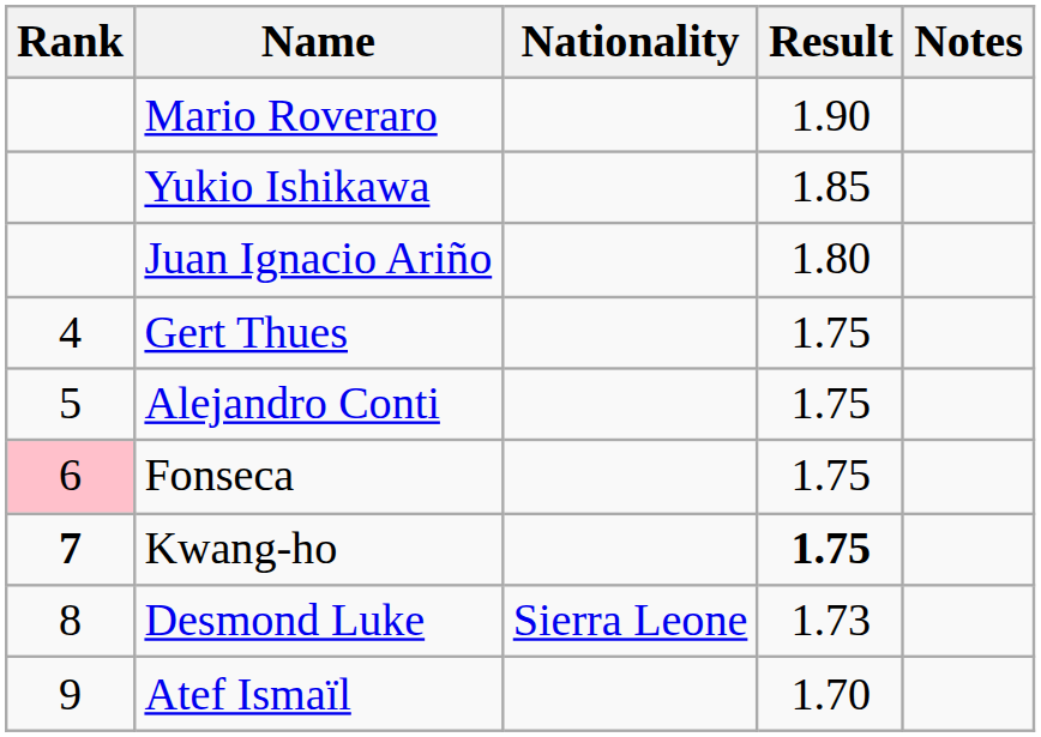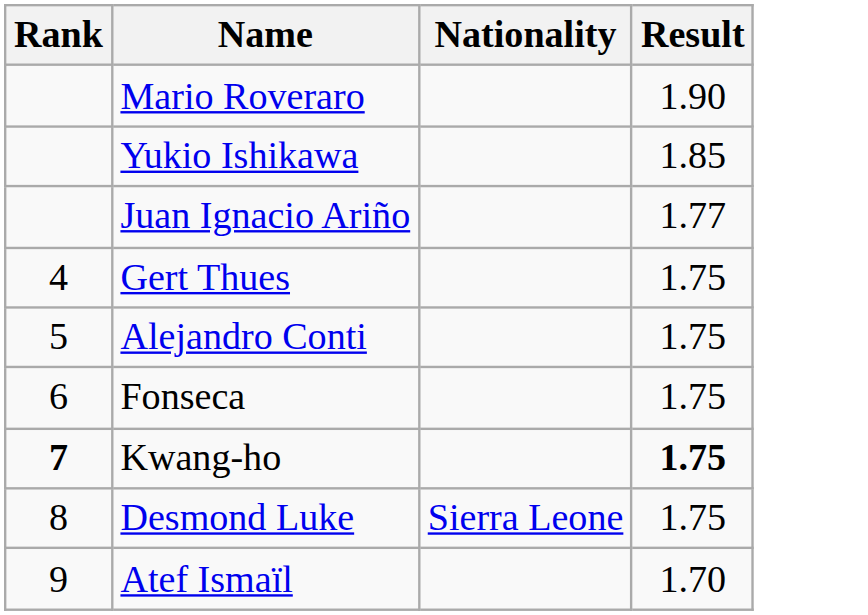- column: Notes
Juan Ignacio Ariño | Result: 1.80 -> 1.77
Fonseca | Rank: pink background -> no background
Desmond Luke | Result: 1.73 -> 1.75
